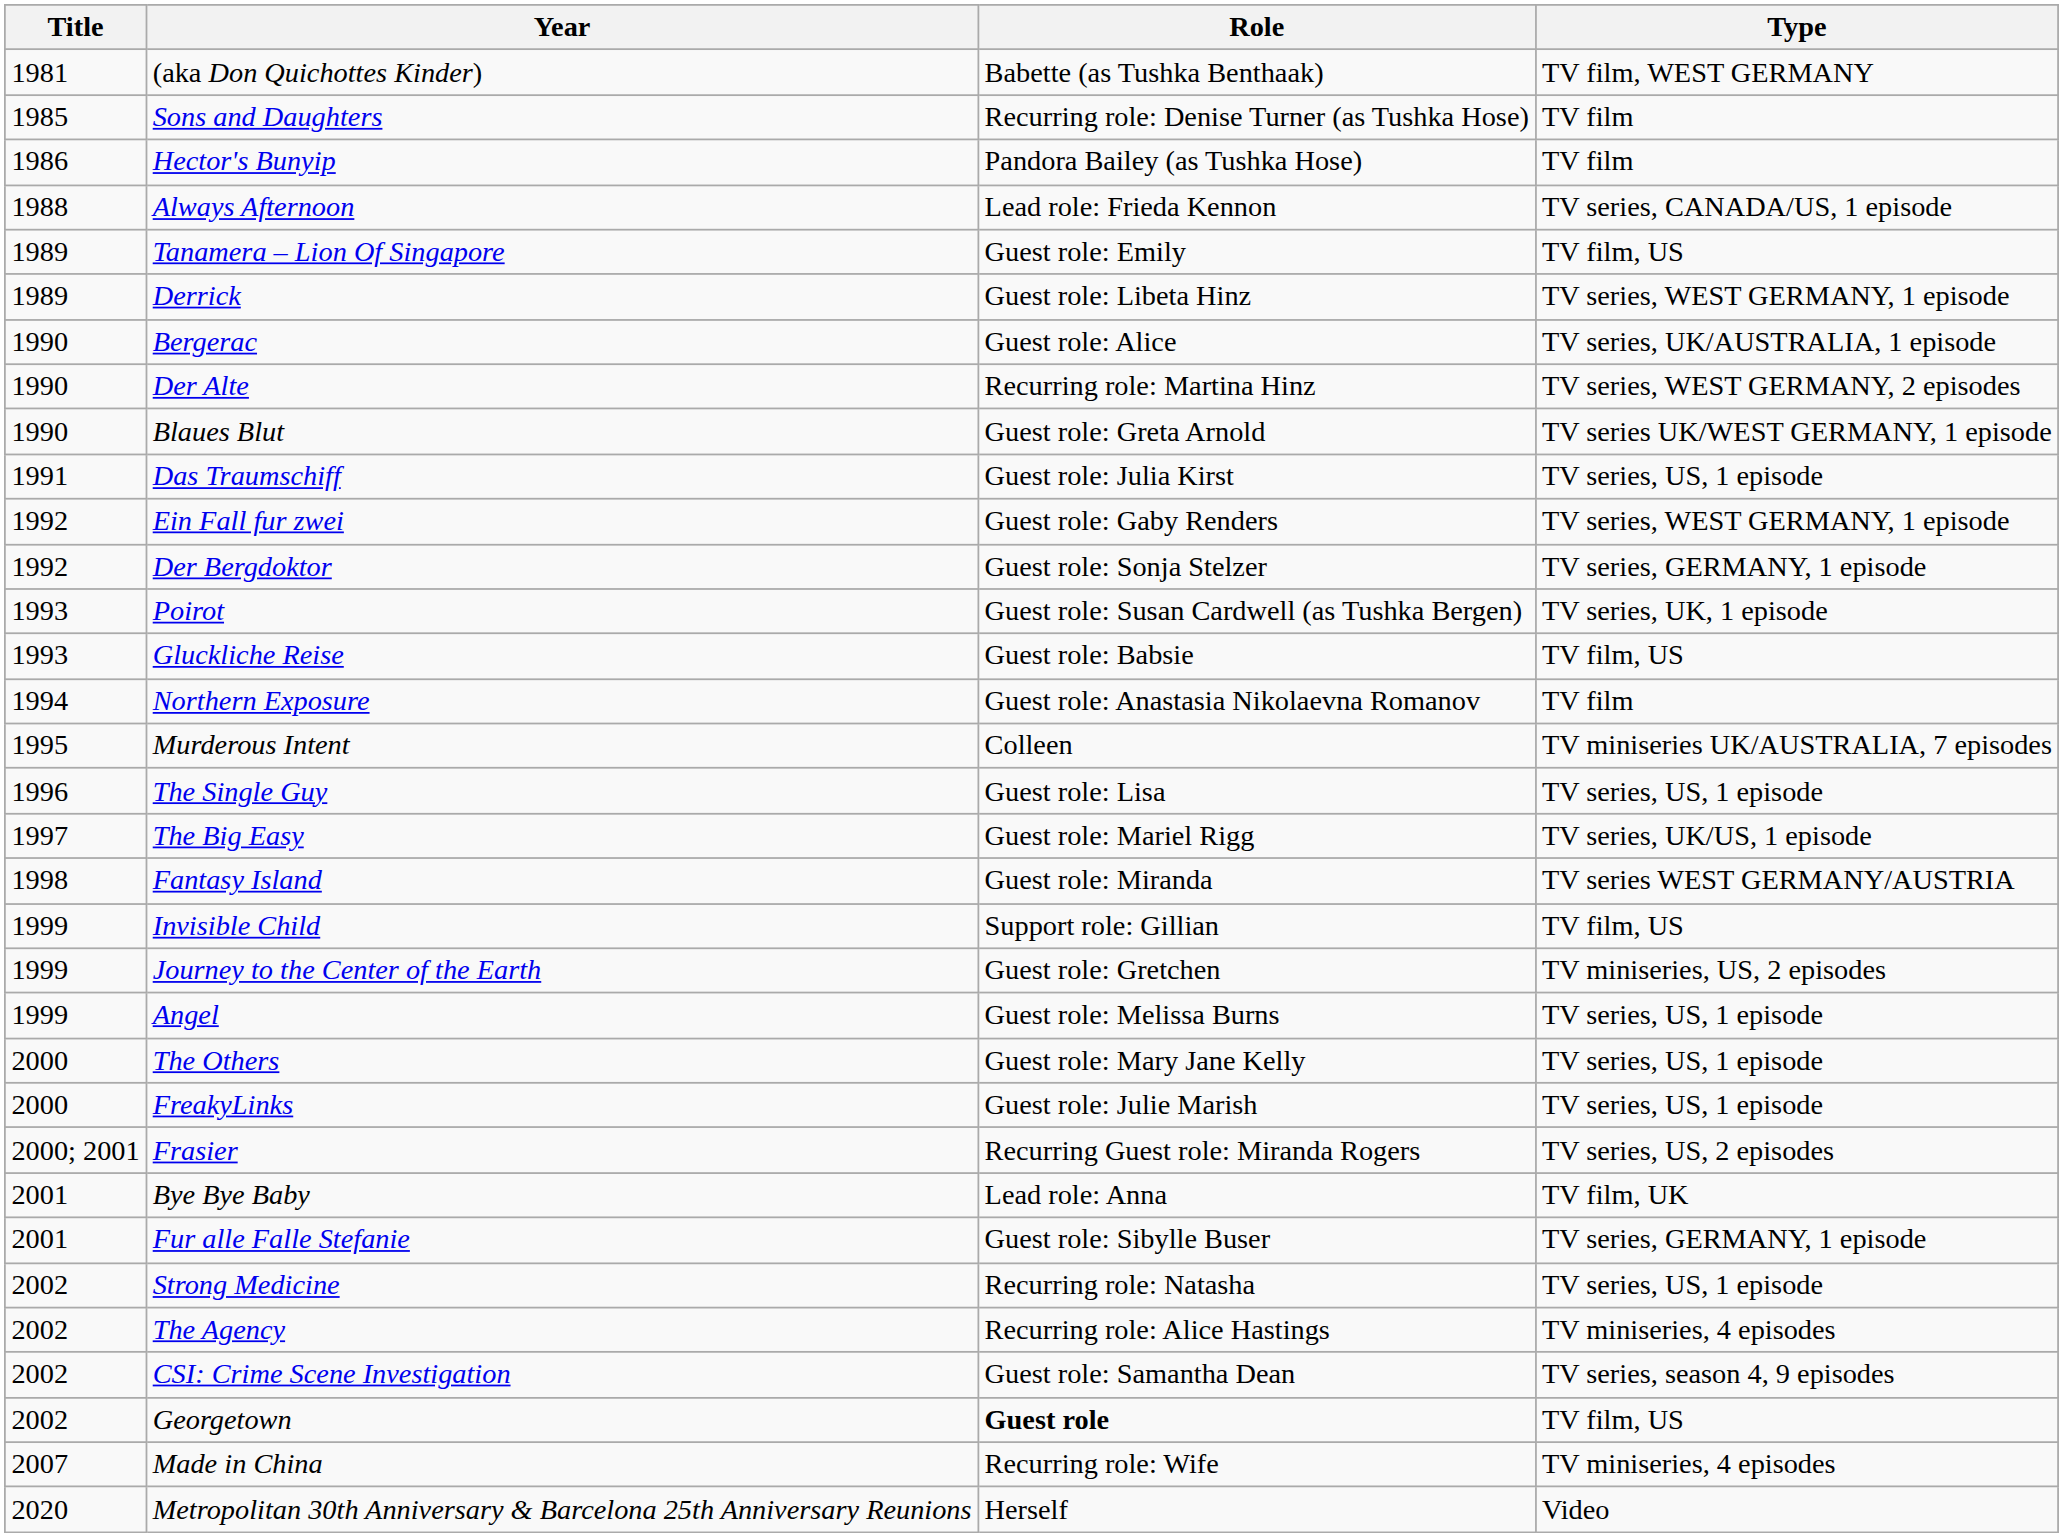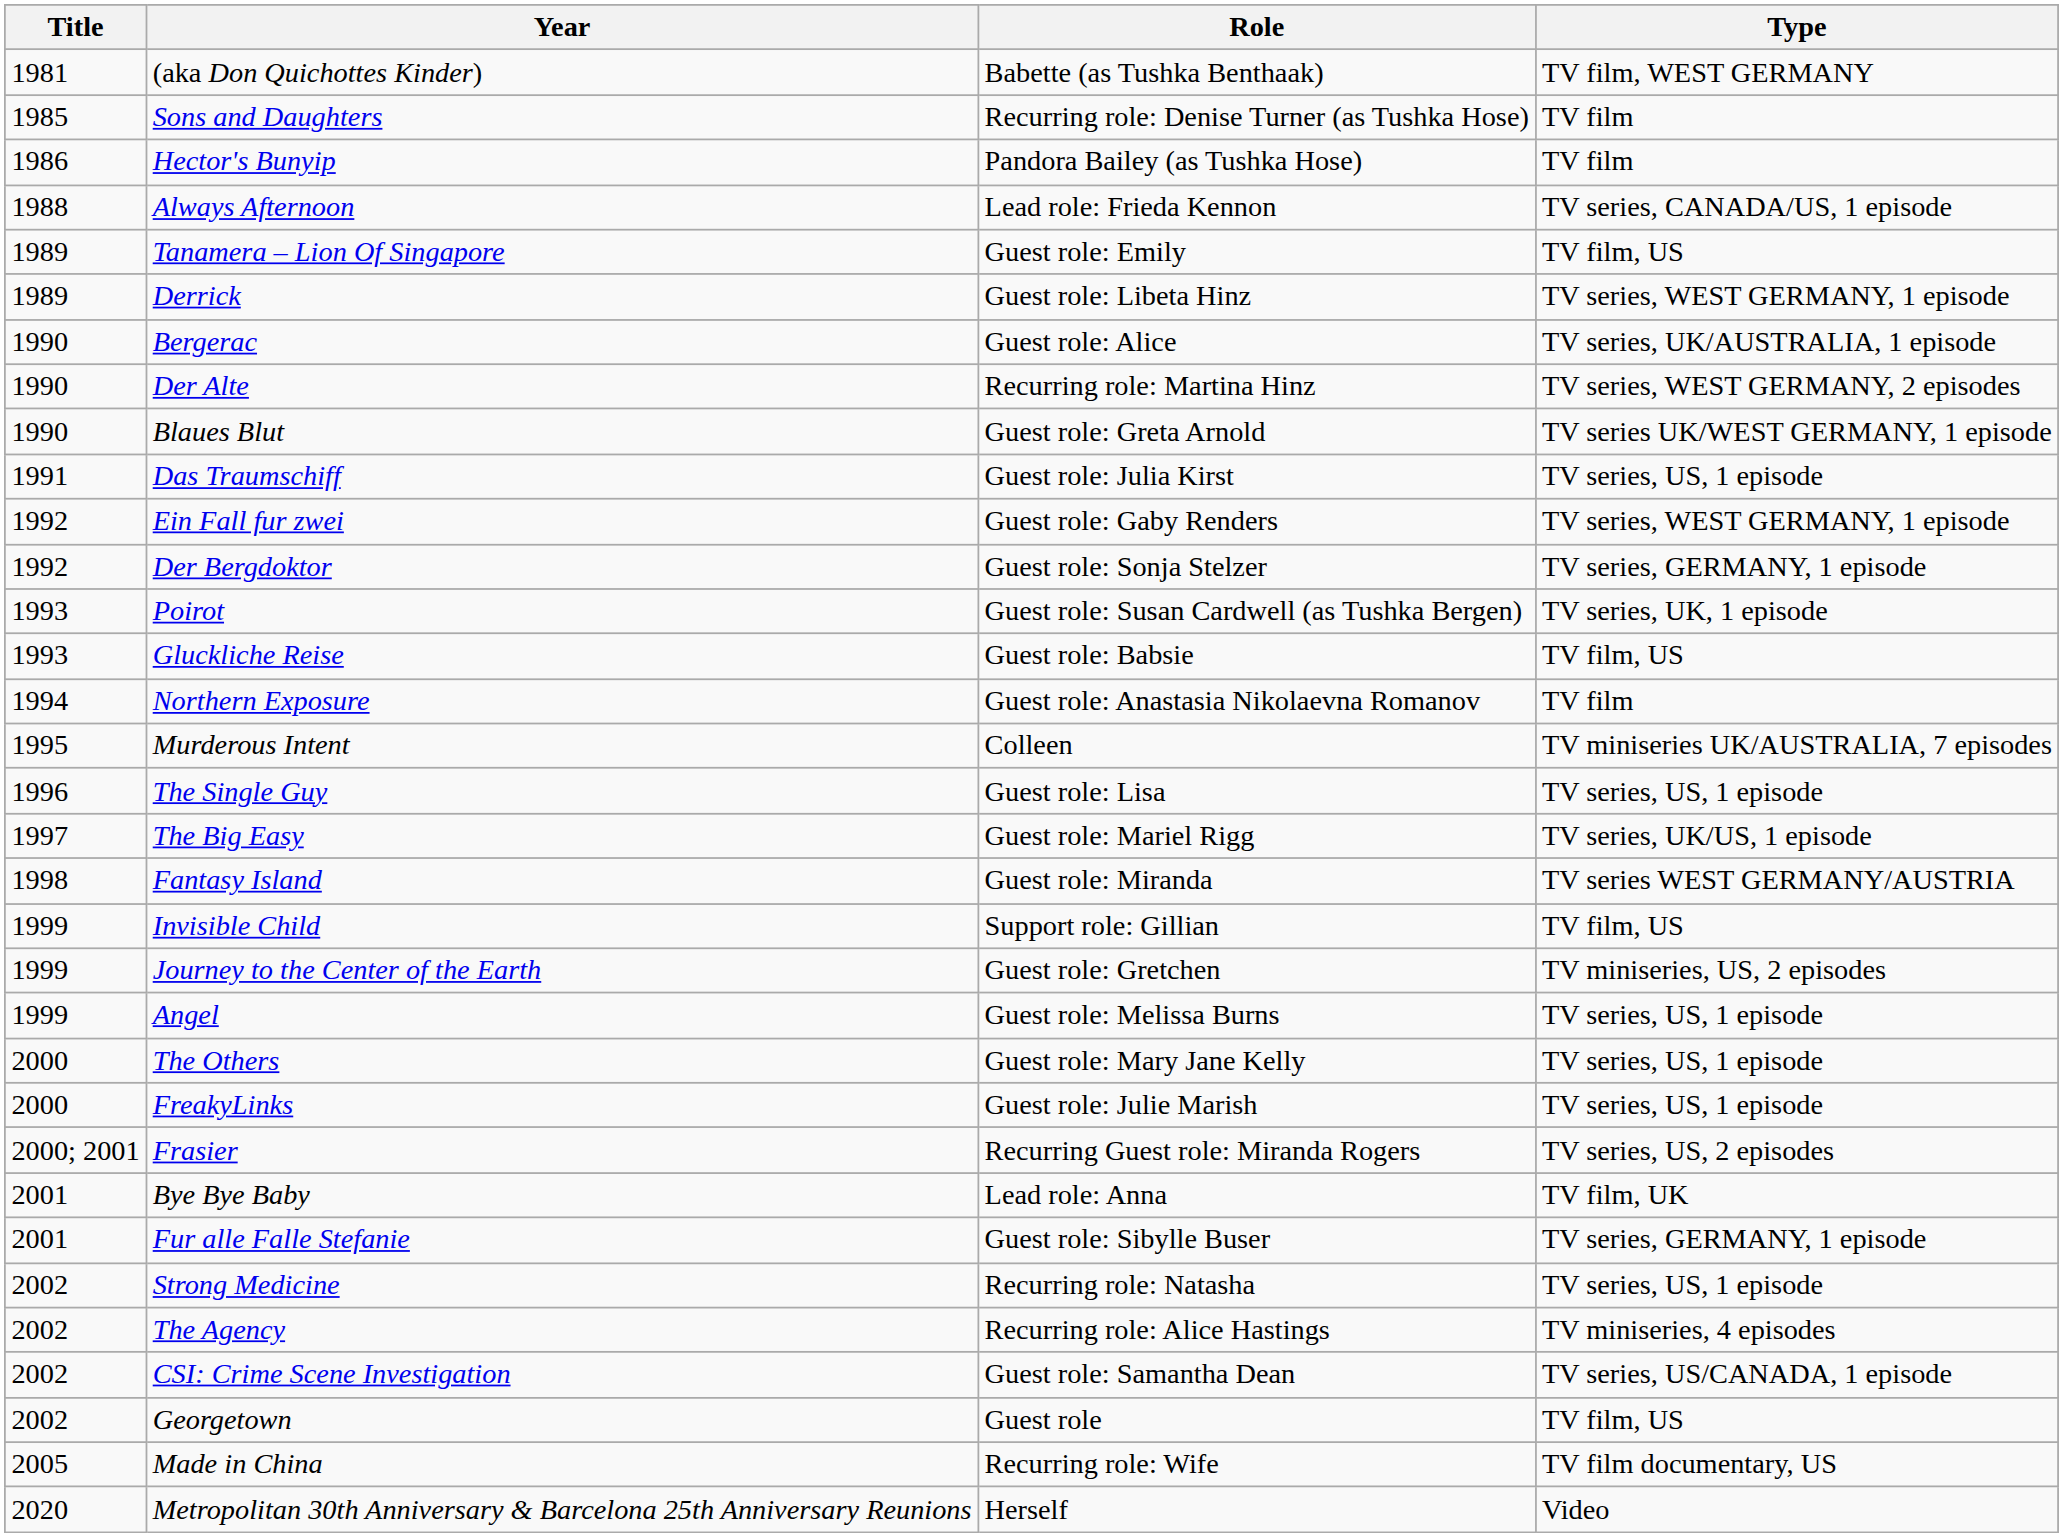CSI: Crime Scene Investigation | Type: TV series, season 4, 9 episodes -> TV series, US/CANADA, 1 episode
Georgetown | Role: bold -> normal
Made in China | Title: 2007 -> 2005
Made in China | Type: TV miniseries, 4 episodes -> TV film documentary, US
